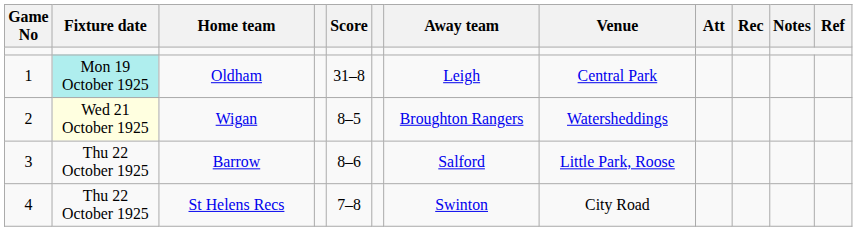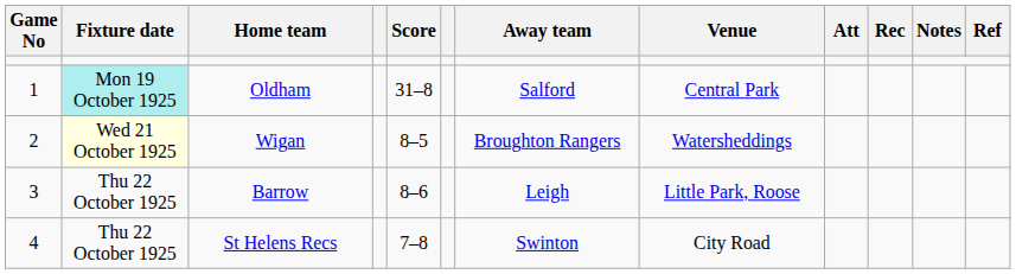Oldham | Away team: Leigh -> Salford
Barrow | Away team: Salford -> Leigh
